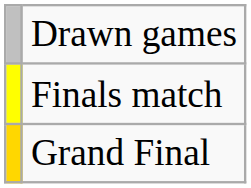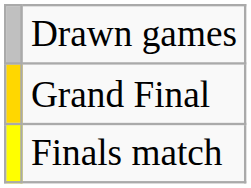rows swapped: Finals match <-> Grand Final
